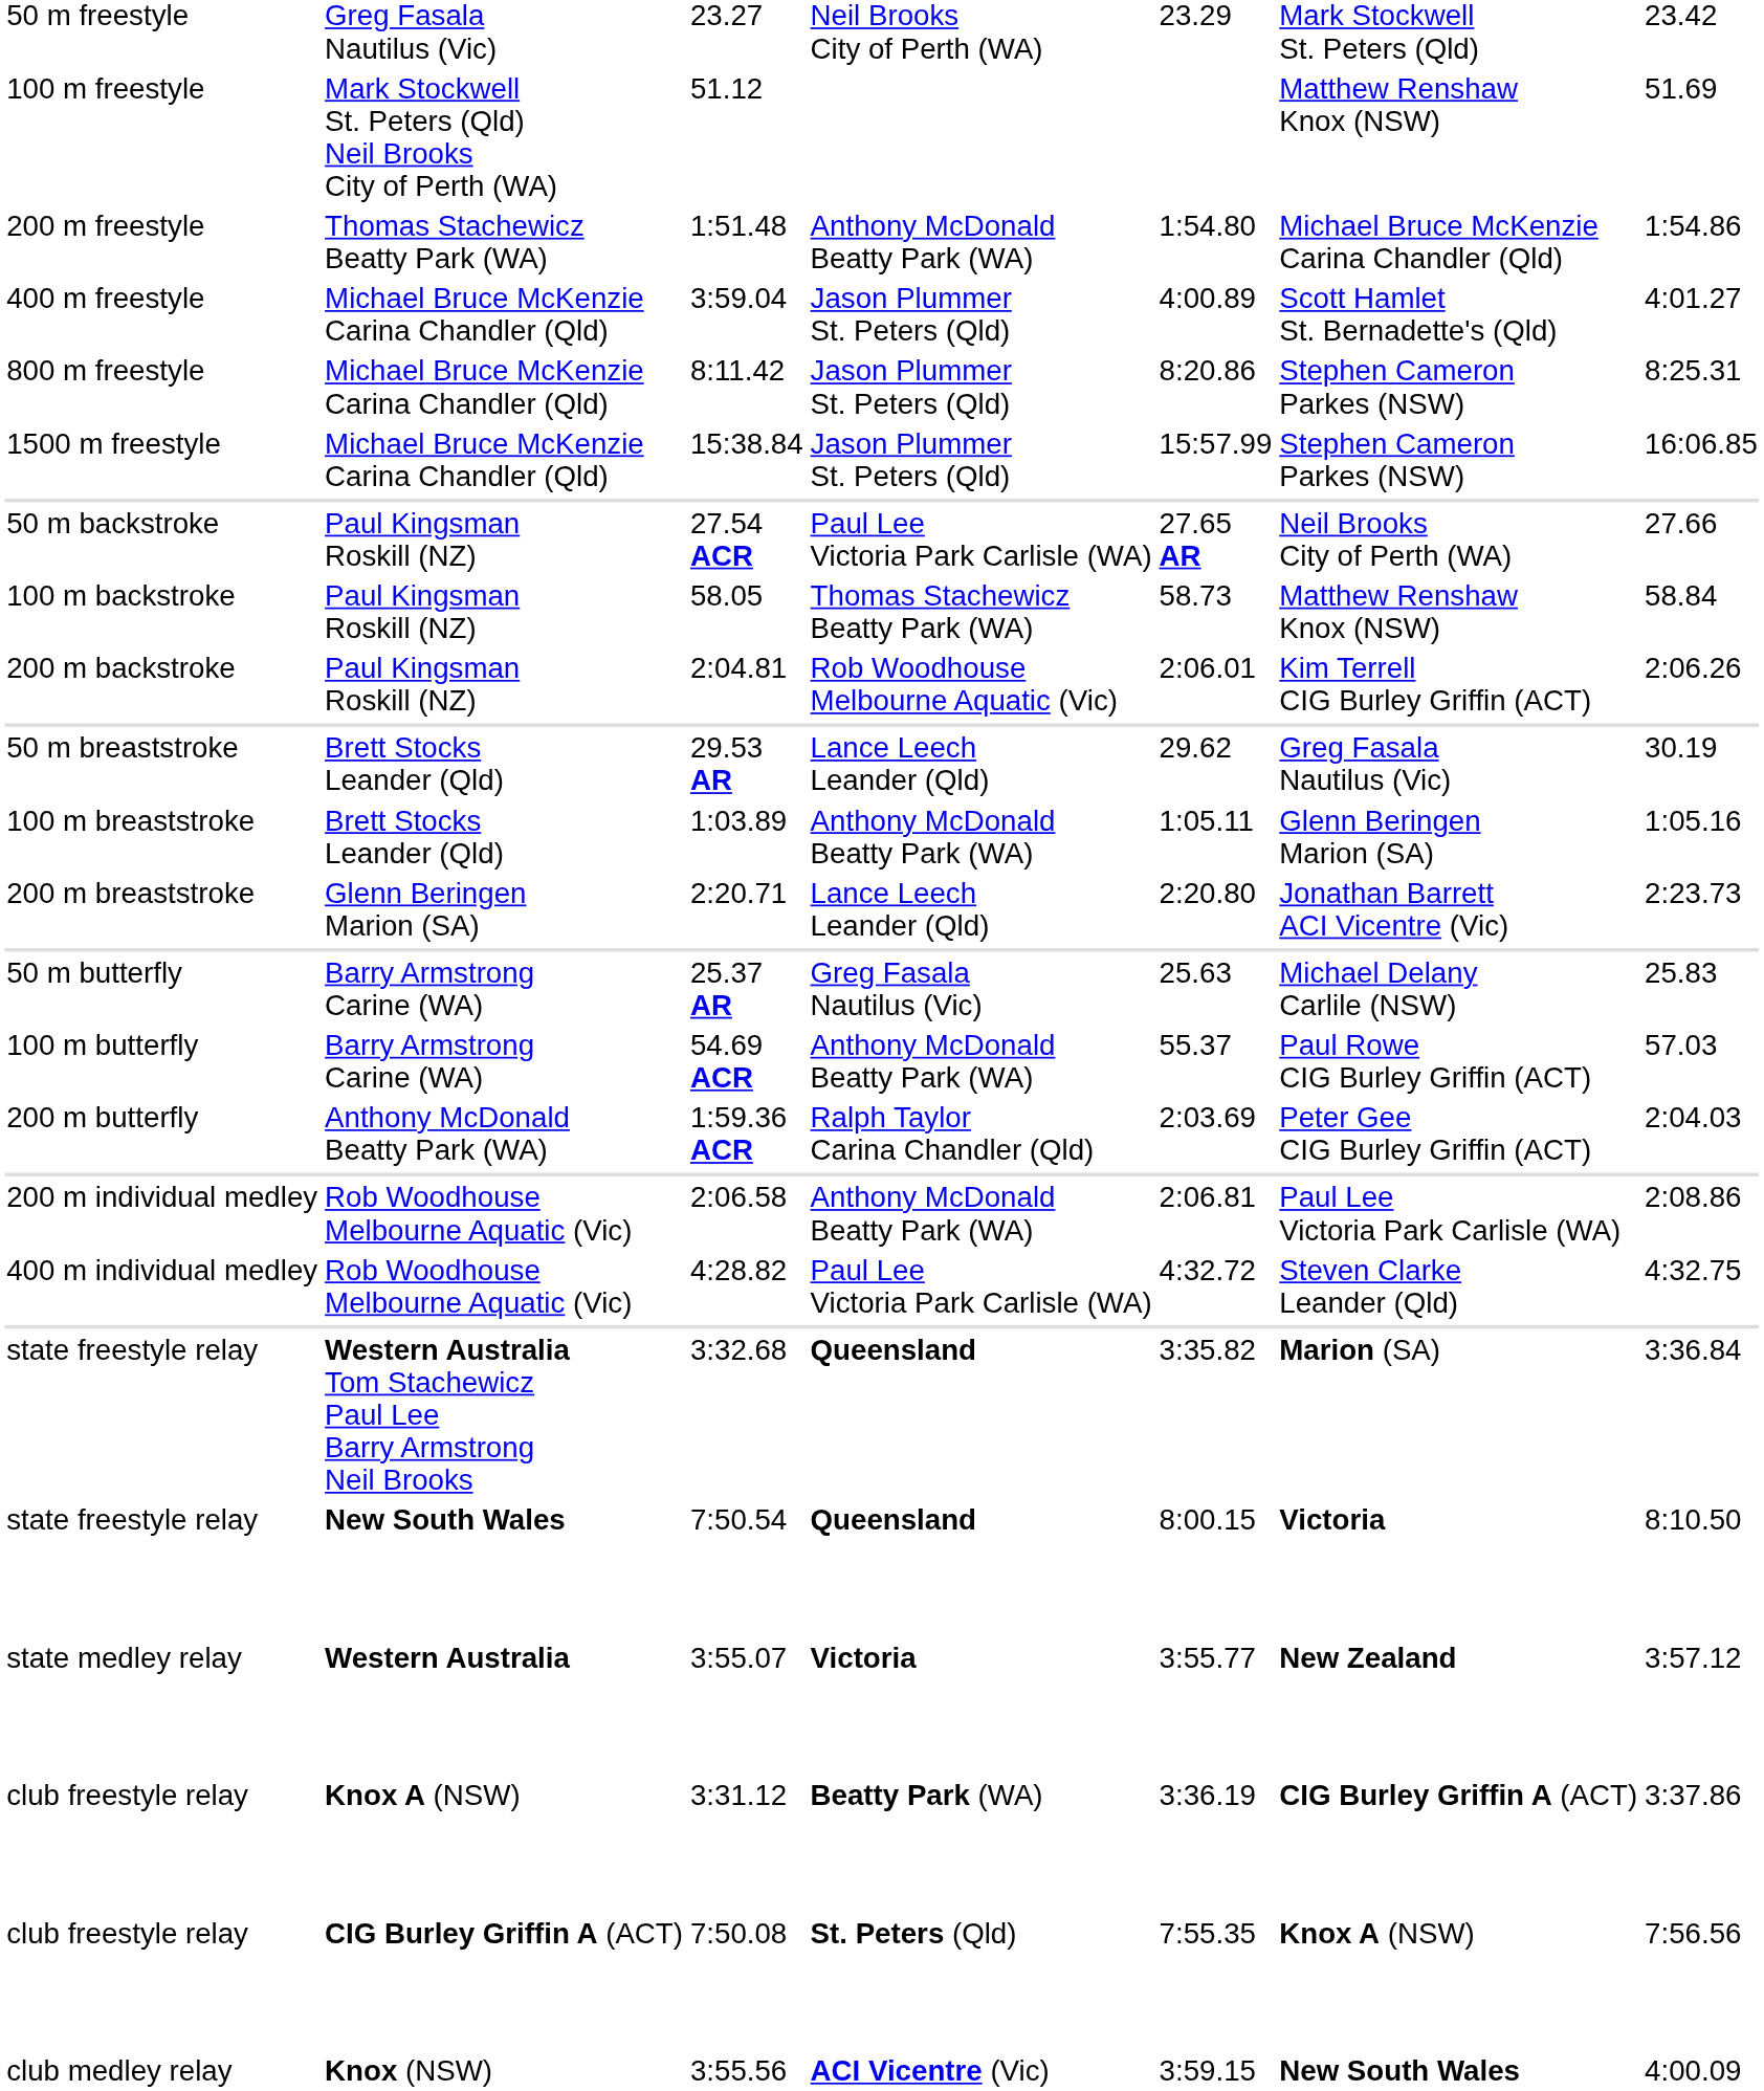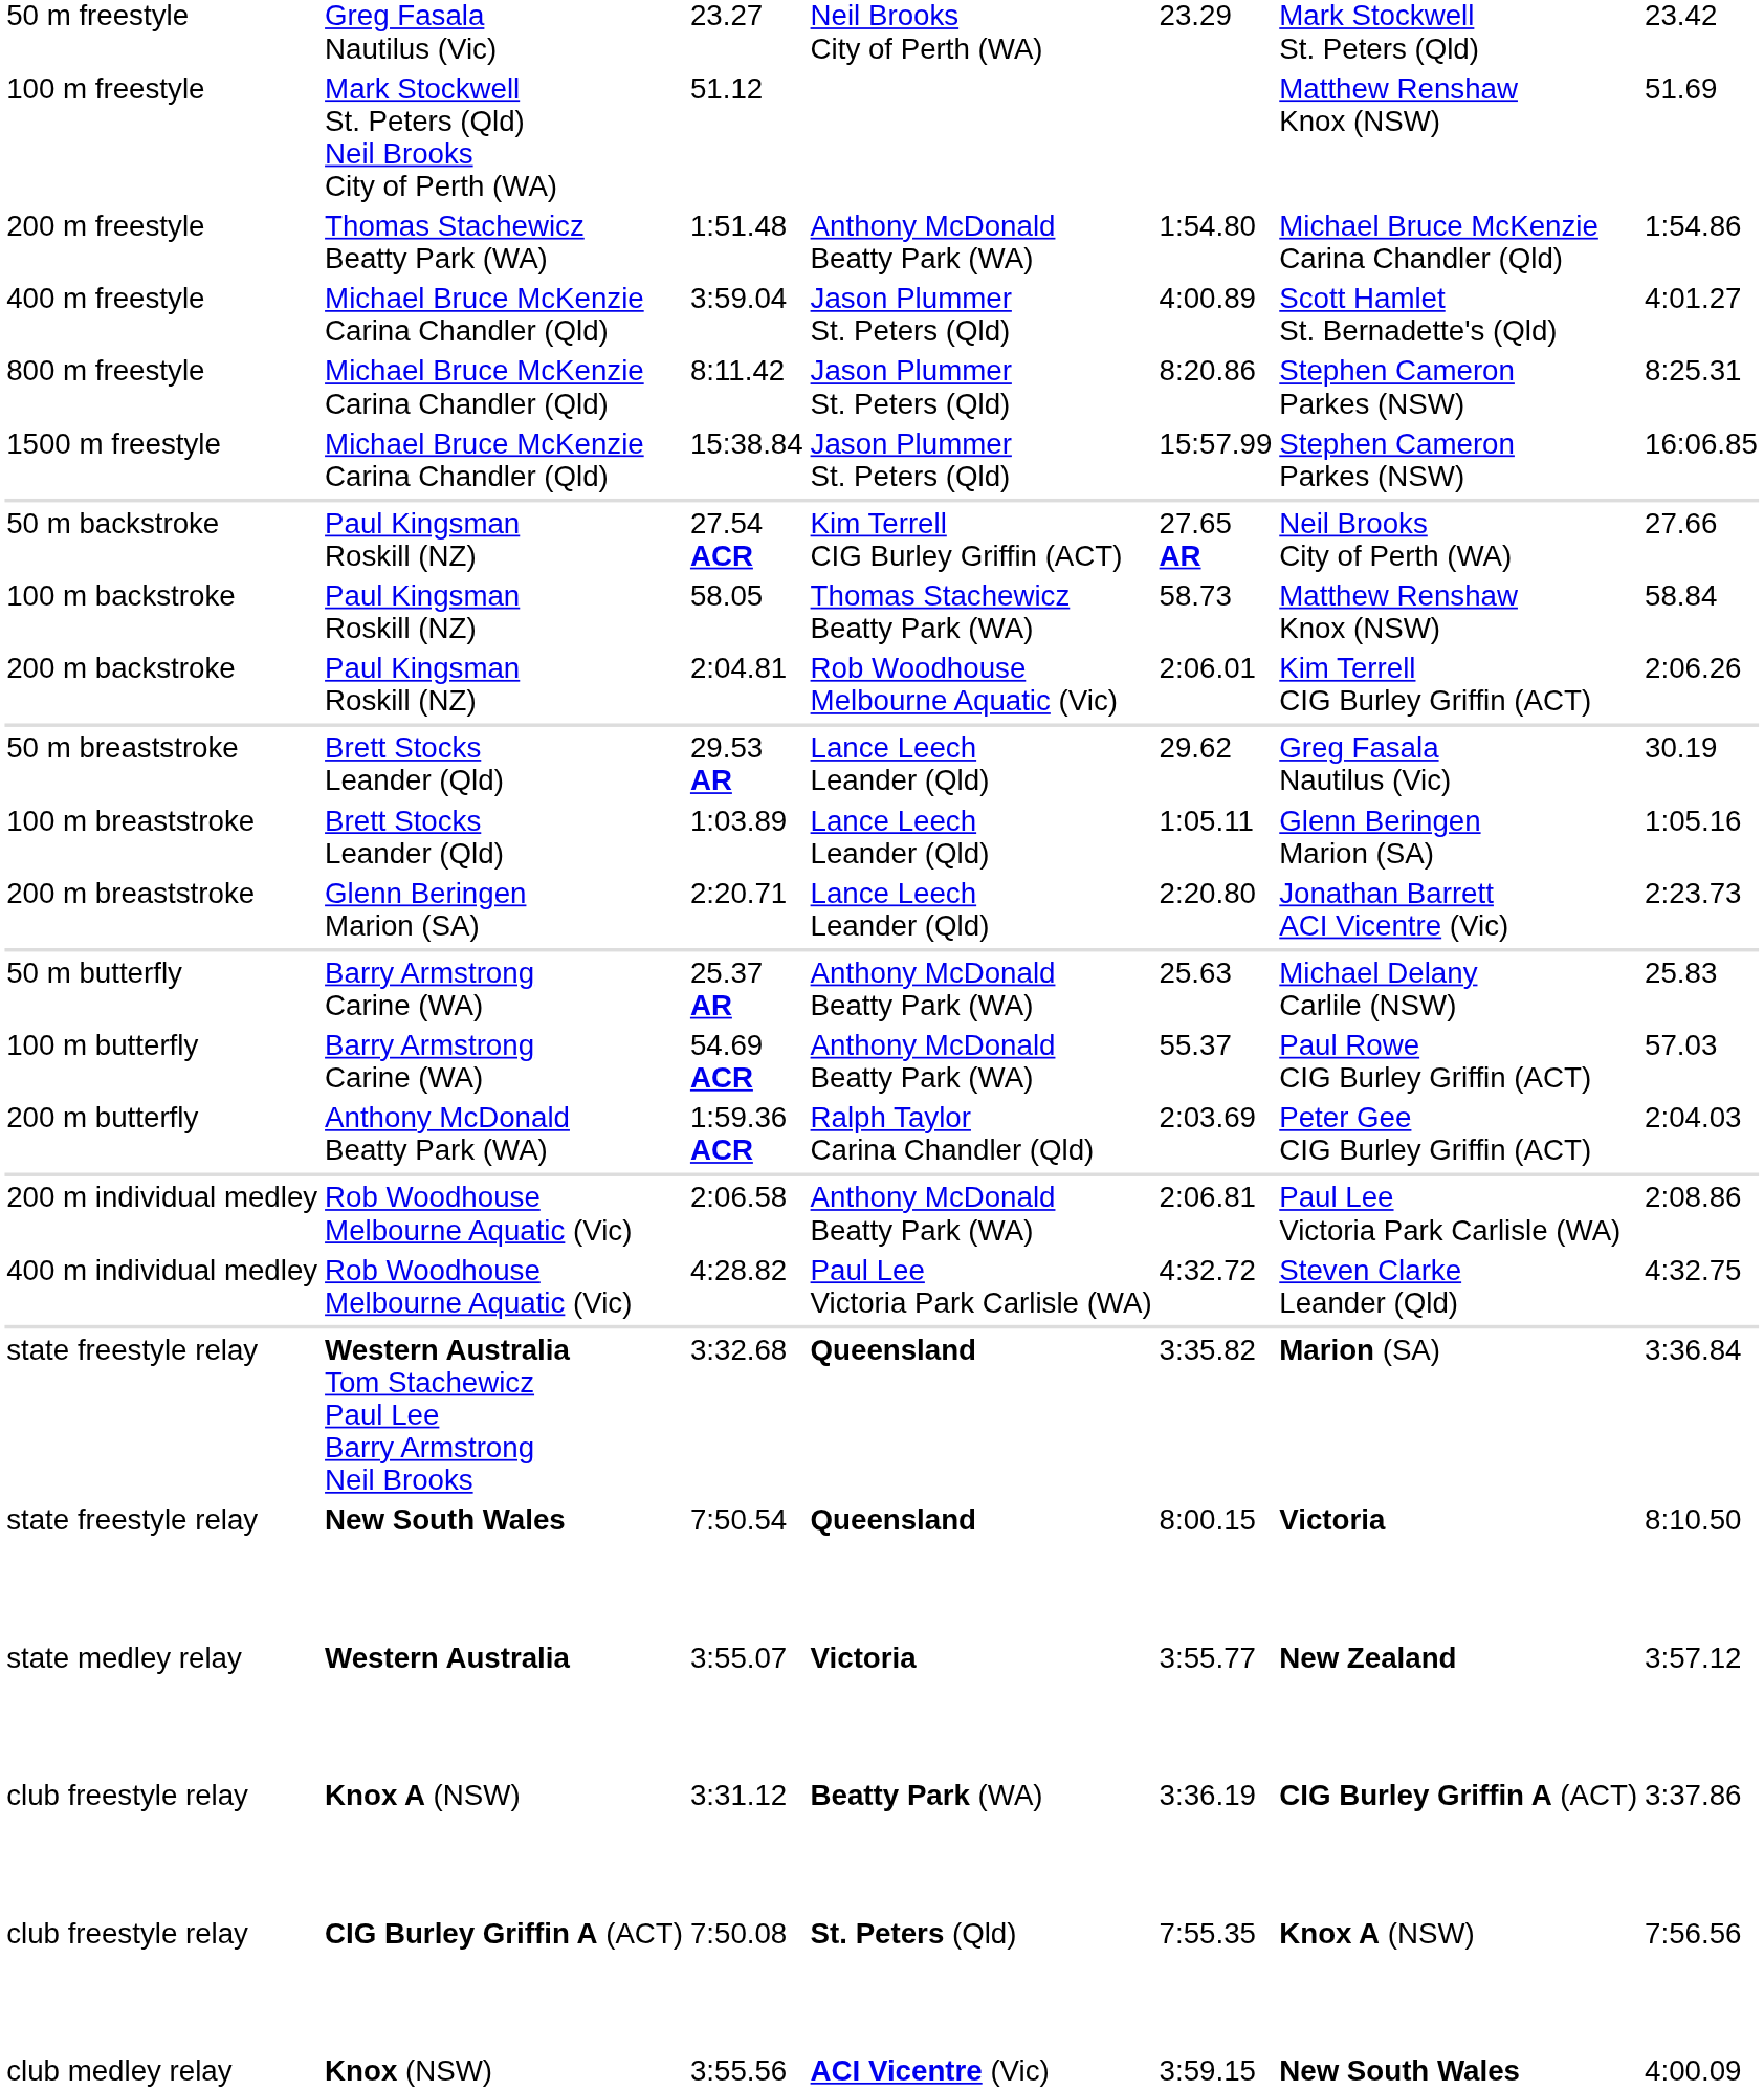27.54 ACR | column 4: Paul Lee Victoria Park Carlisle (WA) -> Kim Terrell CIG Burley Griffin (ACT)
1:03.89 | column 4: Anthony McDonald Beatty Park (WA) -> Lance Leech Leander (Qld)
25.37 AR | column 4: Greg Fasala Nautilus (Vic) -> Anthony McDonald Beatty Park (WA)
